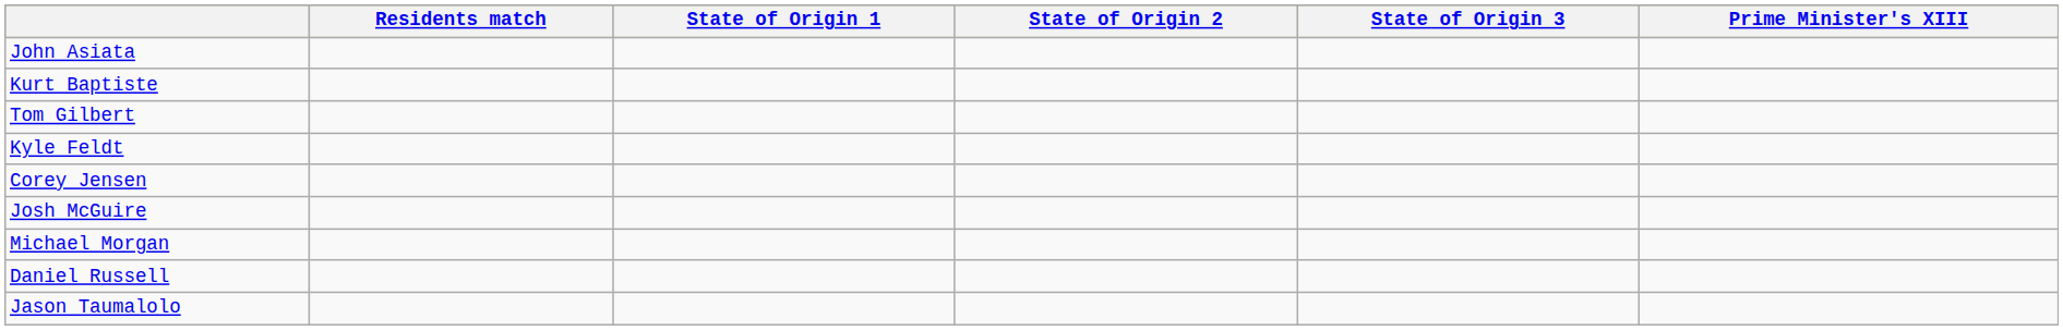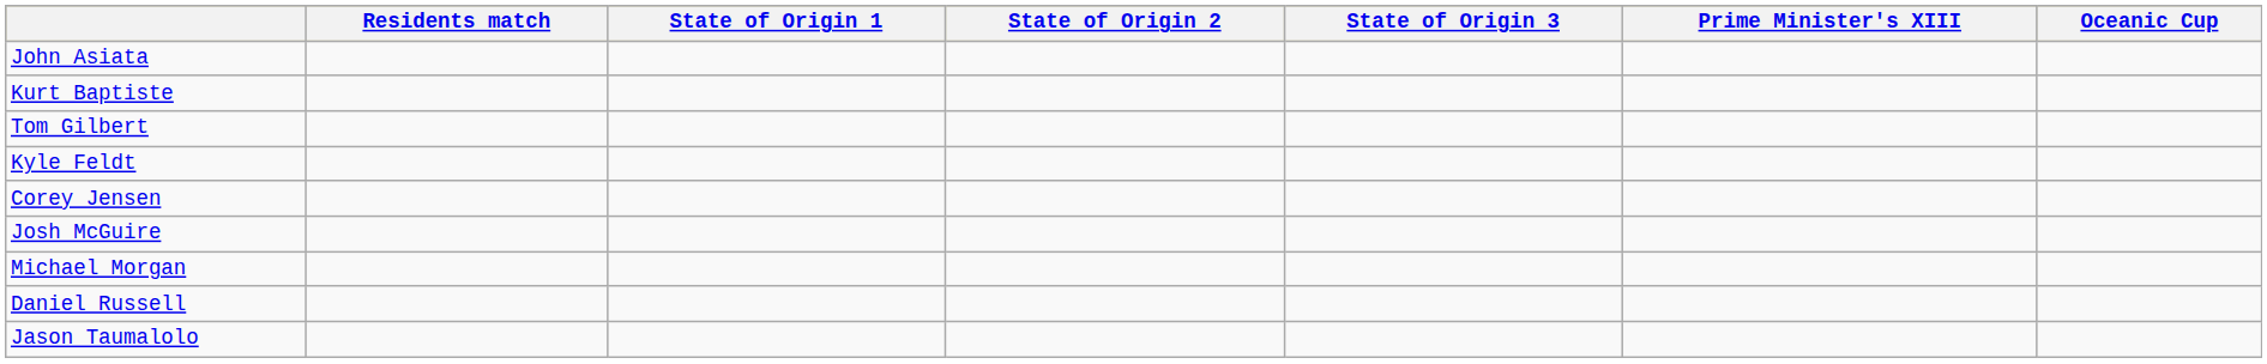+ column: Oceanic Cup
